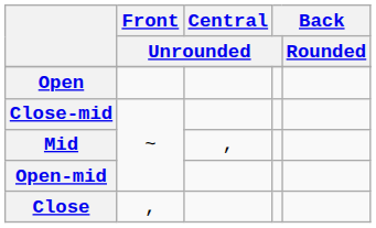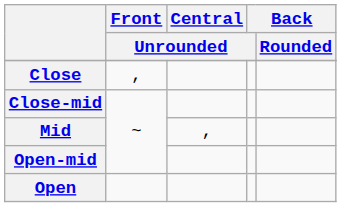rows swapped: Close <-> Open
